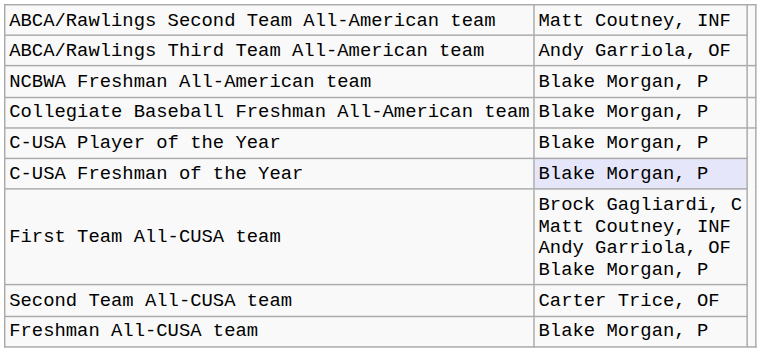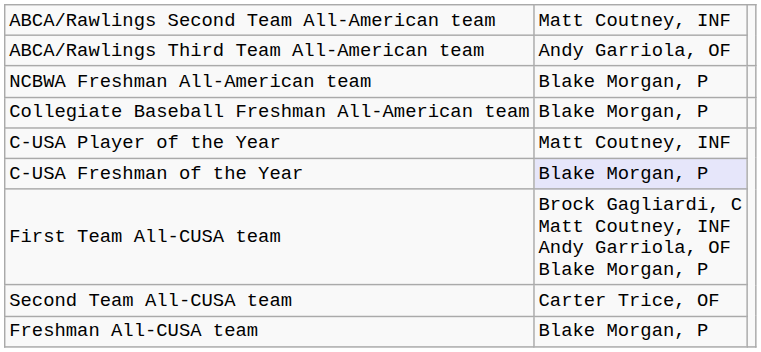C-USA Player of the Year | column 2: Blake Morgan, P -> Matt Coutney, INF
